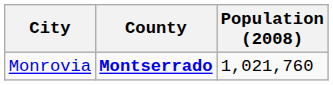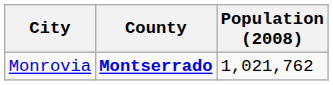Monrovia | Population (2008): 1,021,760 -> 1,021,762
